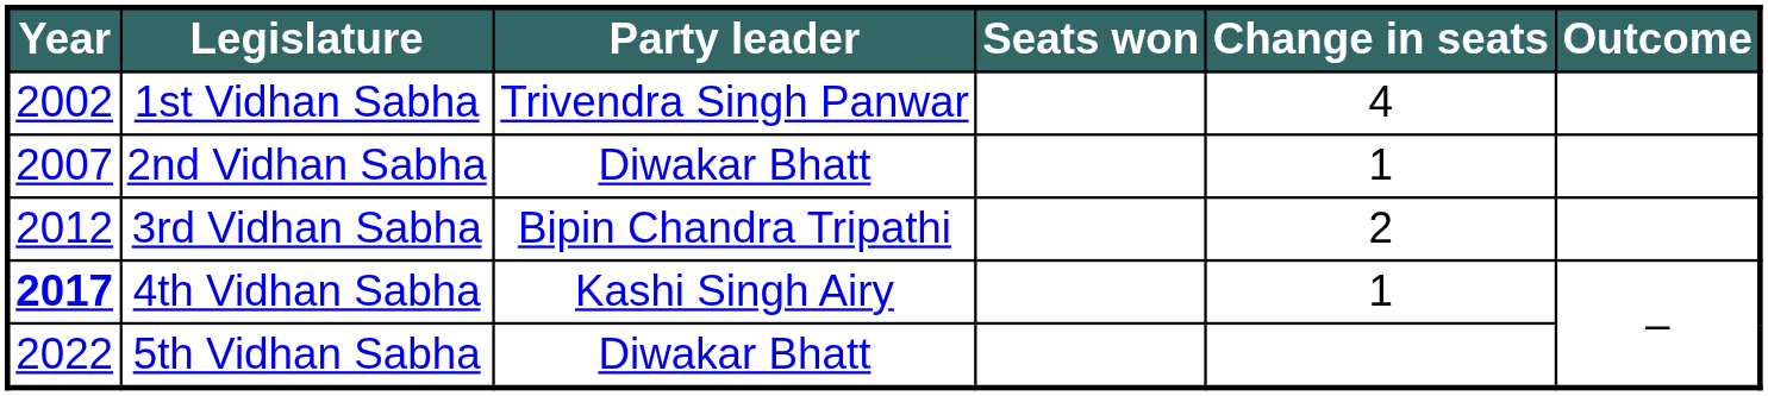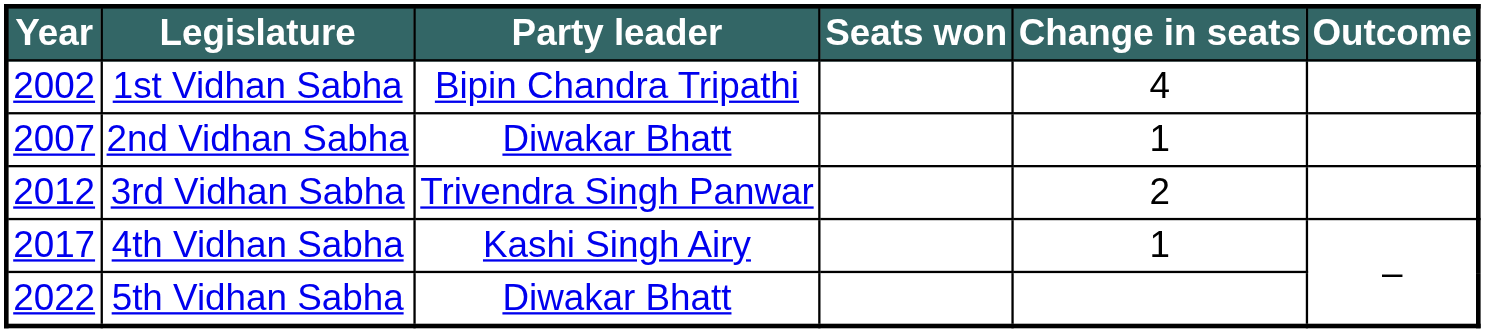1st Vidhan Sabha | Party leader: Trivendra Singh Panwar -> Bipin Chandra Tripathi
3rd Vidhan Sabha | Party leader: Bipin Chandra Tripathi -> Trivendra Singh Panwar
4th Vidhan Sabha | Year: bold -> normal
